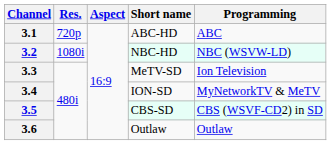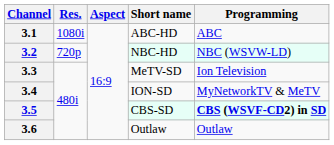3.1 | Res.: 720p -> 1080i
3.2 | Res.: 1080i -> 720p
3.5 | Programming: normal -> bold
